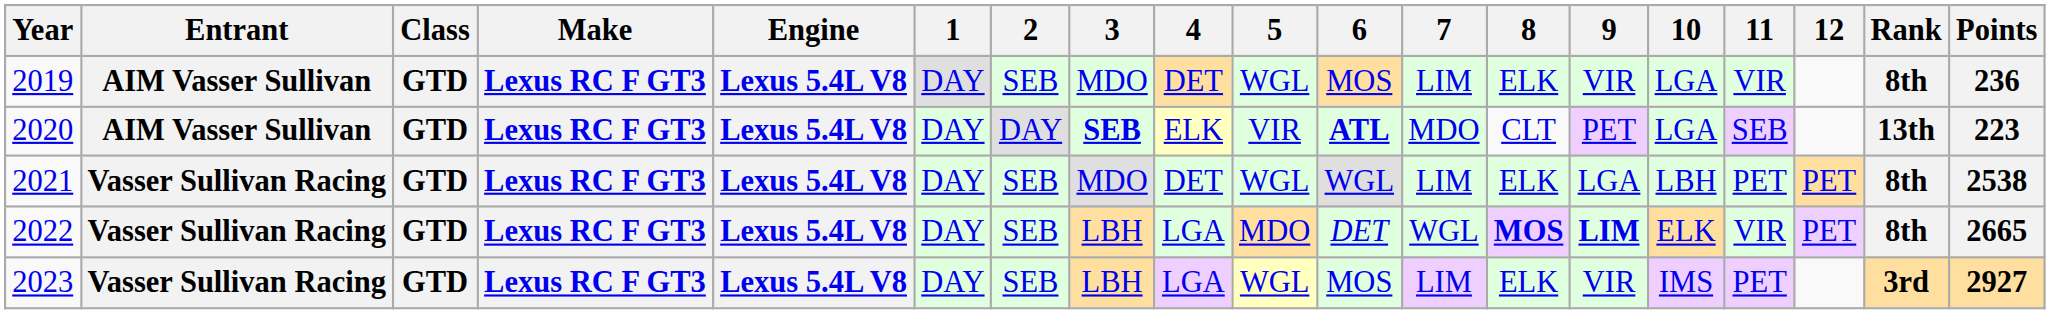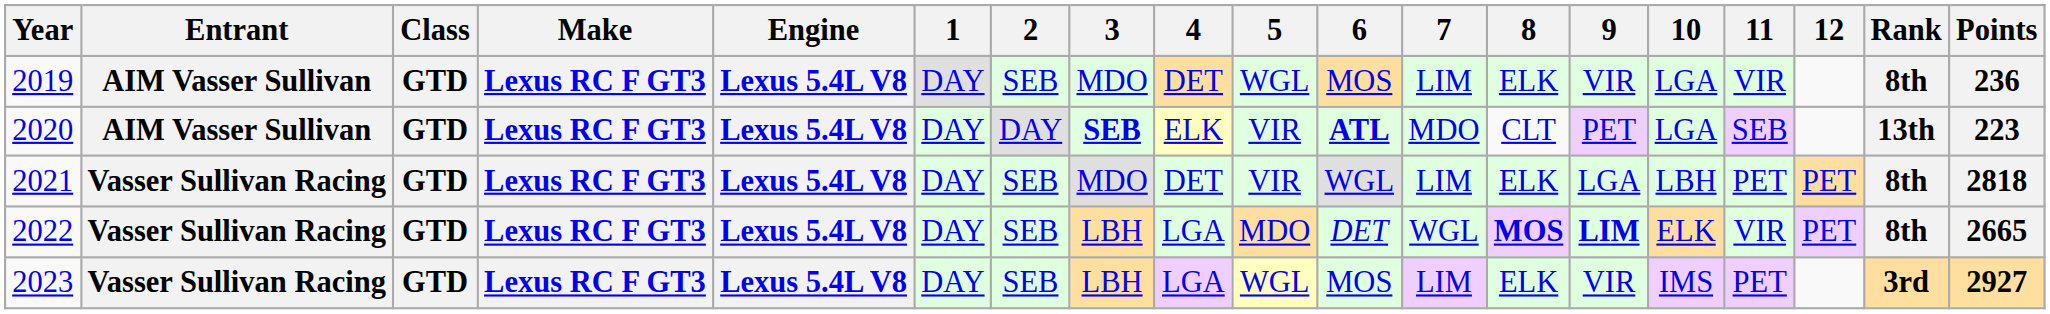2021 | 5: WGL -> VIR
2021 | Points: 2538 -> 2818
